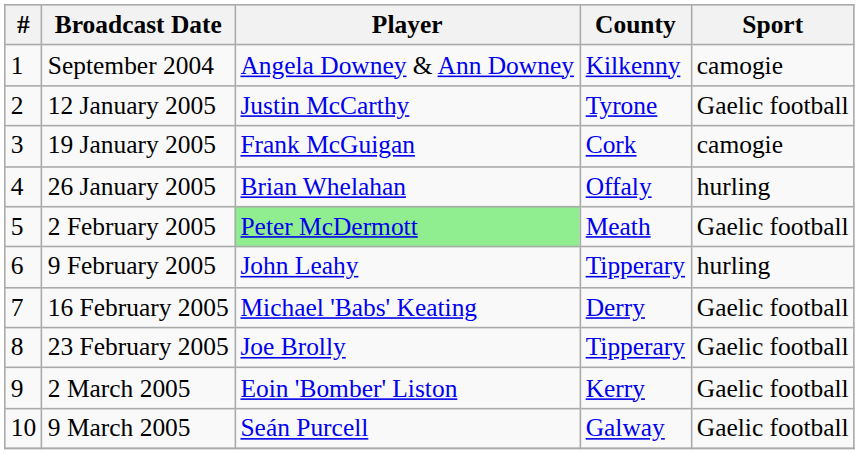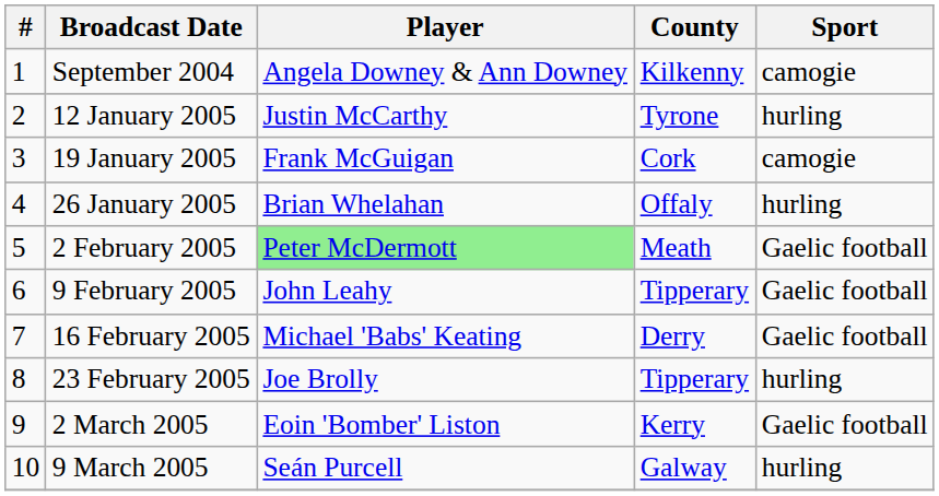12 January 2005 | Sport: Gaelic football -> hurling
9 February 2005 | Sport: hurling -> Gaelic football
23 February 2005 | Sport: Gaelic football -> hurling
9 March 2005 | Sport: Gaelic football -> hurling
